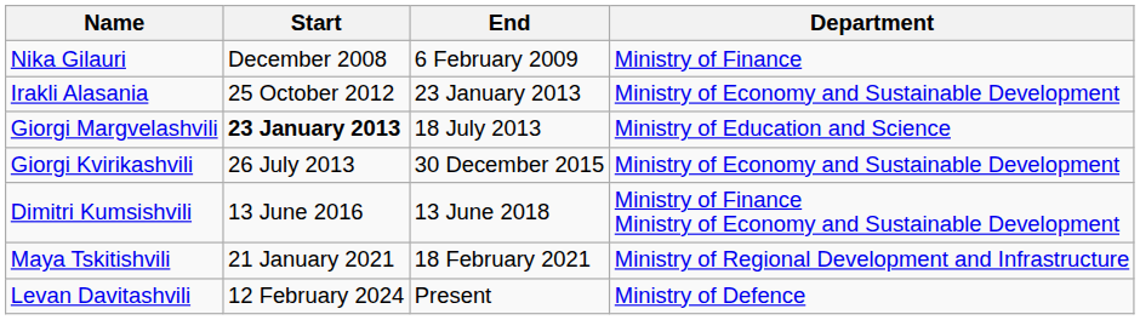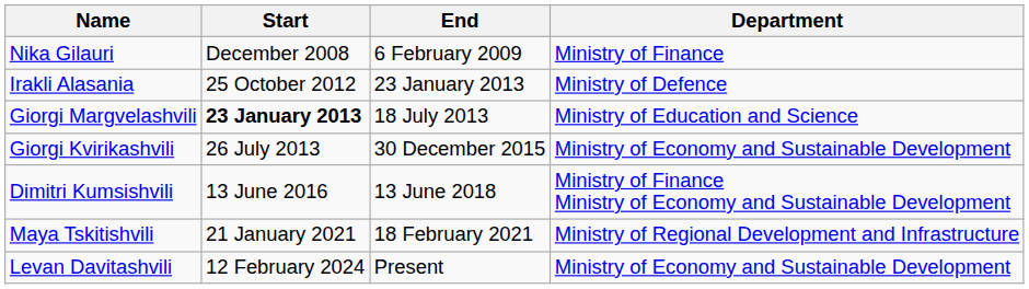Irakli Alasania | Department: Ministry of Economy and Sustainable Development -> Ministry of Defence
Levan Davitashvili | Department: Ministry of Defence -> Ministry of Economy and Sustainable Development
